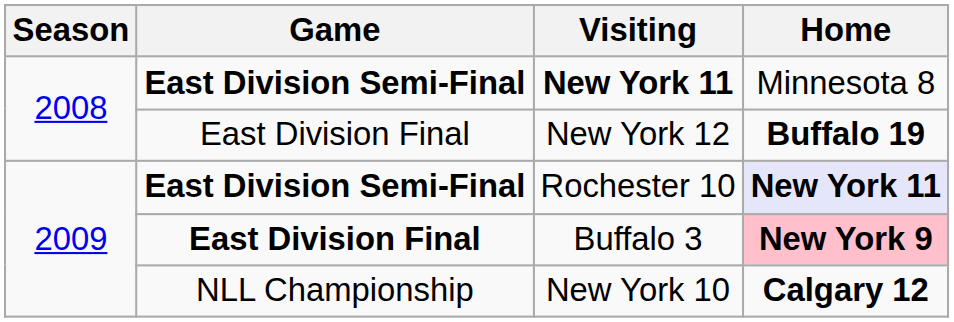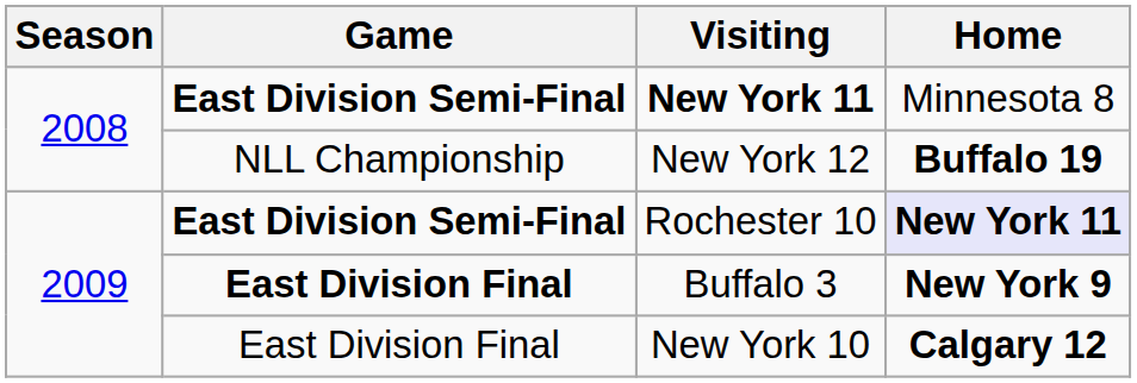New York 12 | Game: East Division Final -> NLL Championship
Buffalo 3 | Home: pink background -> no background
New York 10 | Game: NLL Championship -> East Division Final
